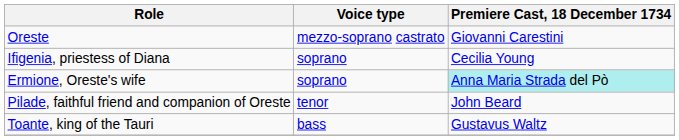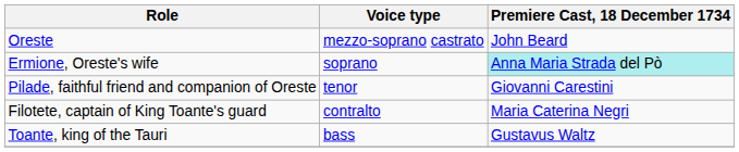Oreste | Premiere Cast, 18 December 1734: Giovanni Carestini -> John Beard
- row: Ifigenia, priestess of Diana | soprano | Cecilia Young
Pilade, faithful friend and companion of Oreste | Premiere Cast, 18 December 1734: John Beard -> Giovanni Carestini
+ row: Filotete, captain of King Toante's guard | contralto | Maria Caterina Negri
